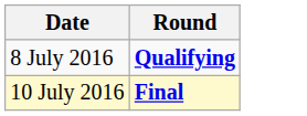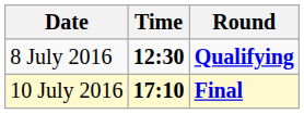+ column: Time | 12:30 | 17:10
